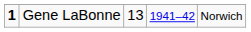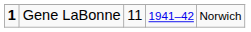Gene LaBonne | column 3: 13 -> 11
